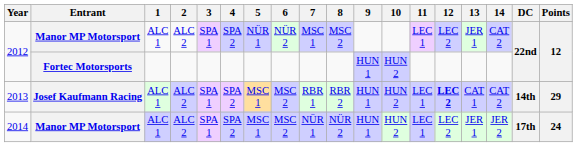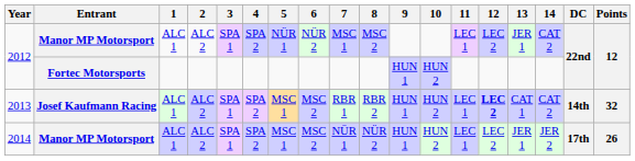2013 | Points: 29 -> 32
2014 | Points: 24 -> 26
